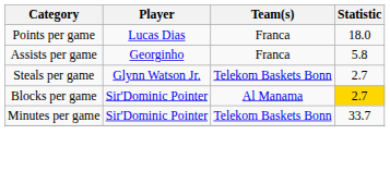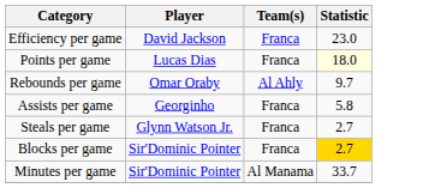+ row: Efficiency per game | David Jackson | Franca | 23.0
Points per game | Statistic: no background -> lightyellow background
+ row: Rebounds per game | Omar Oraby | Al Ahly | 9.7
Steals per game | Team(s): Telekom Baskets Bonn -> Franca
Blocks per game | Team(s): Al Manama -> Franca
Minutes per game | Team(s): Telekom Baskets Bonn -> Al Manama
